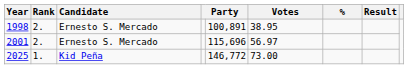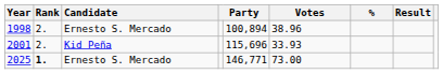1998 | column 5: 100,891 -> 100,894
1998 | Votes: 38.95 -> 38.96
2001 | Candidate: Ernesto S. Mercado -> Kid Peña
2001 | Votes: 56.97 -> 33.93
2025 | Rank: normal -> bold
2025 | Candidate: Kid Peña -> Ernesto S. Mercado
2025 | column 5: 146,772 -> 146,771
